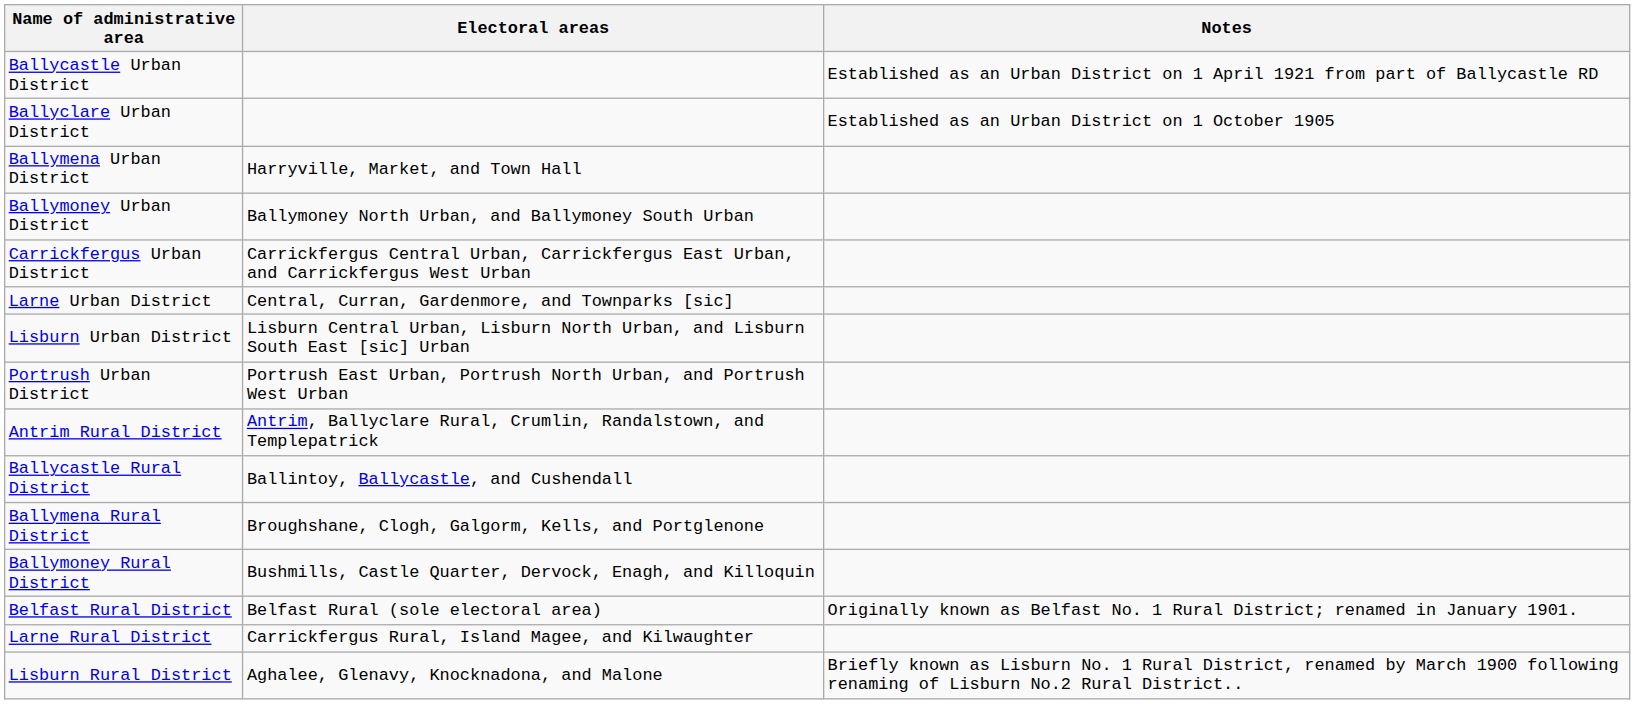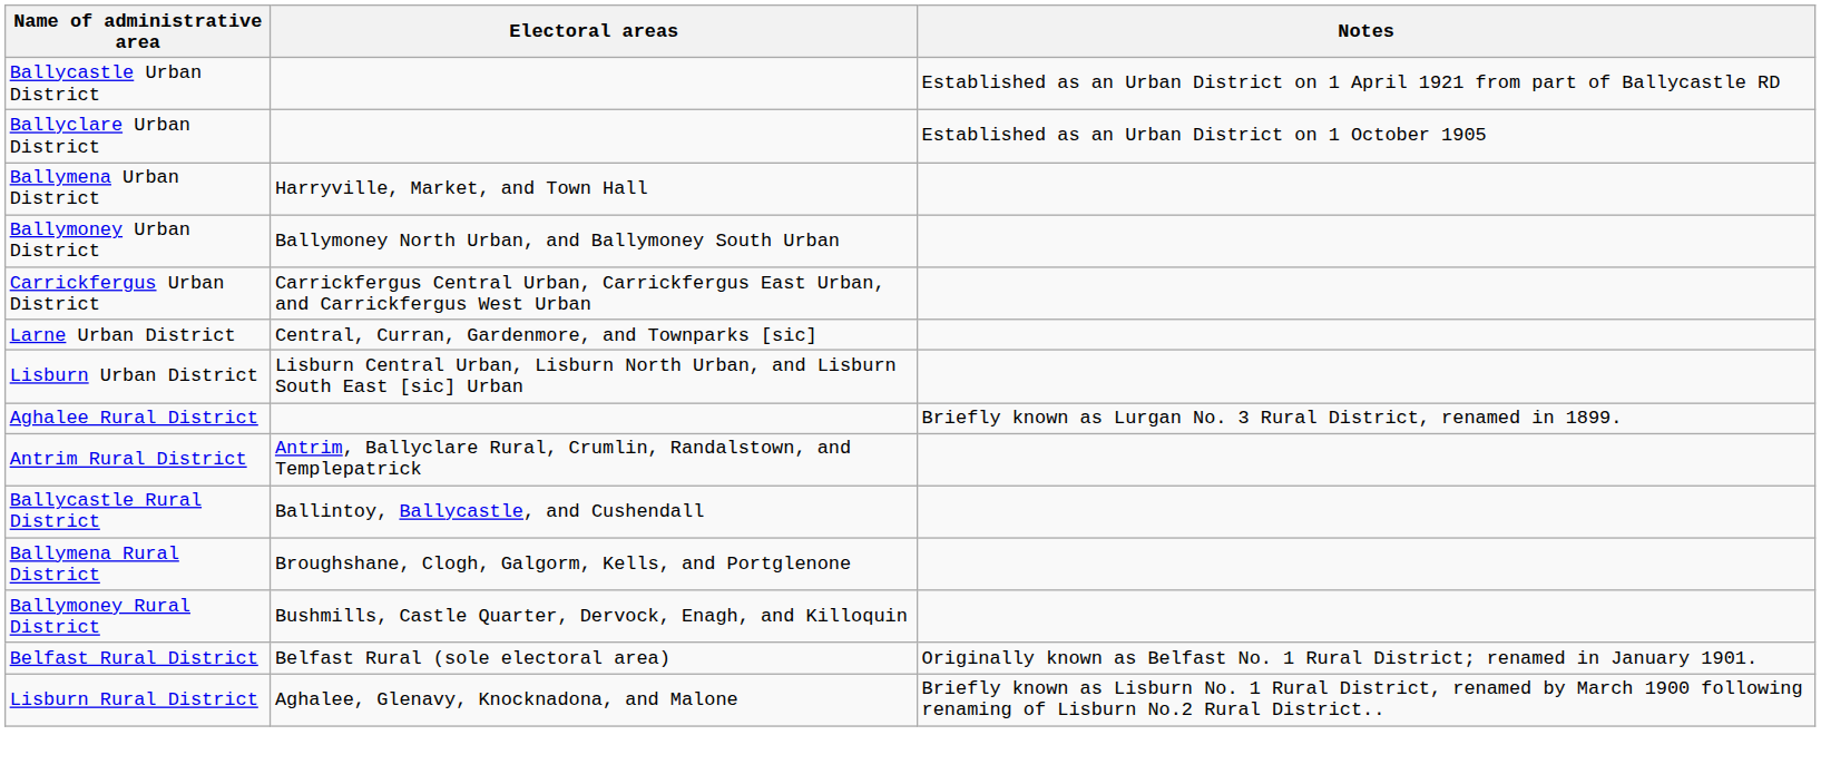- row: Portrush Urban District | Portrush East Urban, Portrush North Urban, and Portrush West Urban
+ row: Aghalee Rural District | Briefly known as Lurgan No. 3 Rural District, renamed in 1899.
- row: Larne Rural District | Carrickfergus Rural, Island Magee, and Kilwaughter
